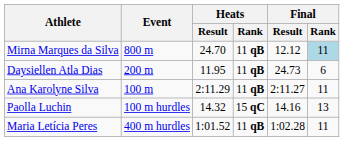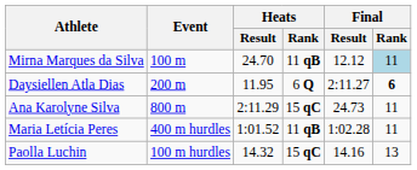Mirna Marques da Silva | Event: 800 m -> 100 m
Daysiellen Atla Dias | Heats / Rank: 11 qB -> 6 Q
Daysiellen Atla Dias | Final / Result: 24.73 -> 2:11.27
Daysiellen Atla Dias | Final / Rank: normal -> bold
Ana Karolyne Silva | Event: 100 m -> 800 m
Ana Karolyne Silva | Heats / Rank: 11 qB -> 15 qC
Ana Karolyne Silva | Final / Result: 2:11.27 -> 24.73
rows swapped: Paolla Luchin <-> Maria Letícia Peres
